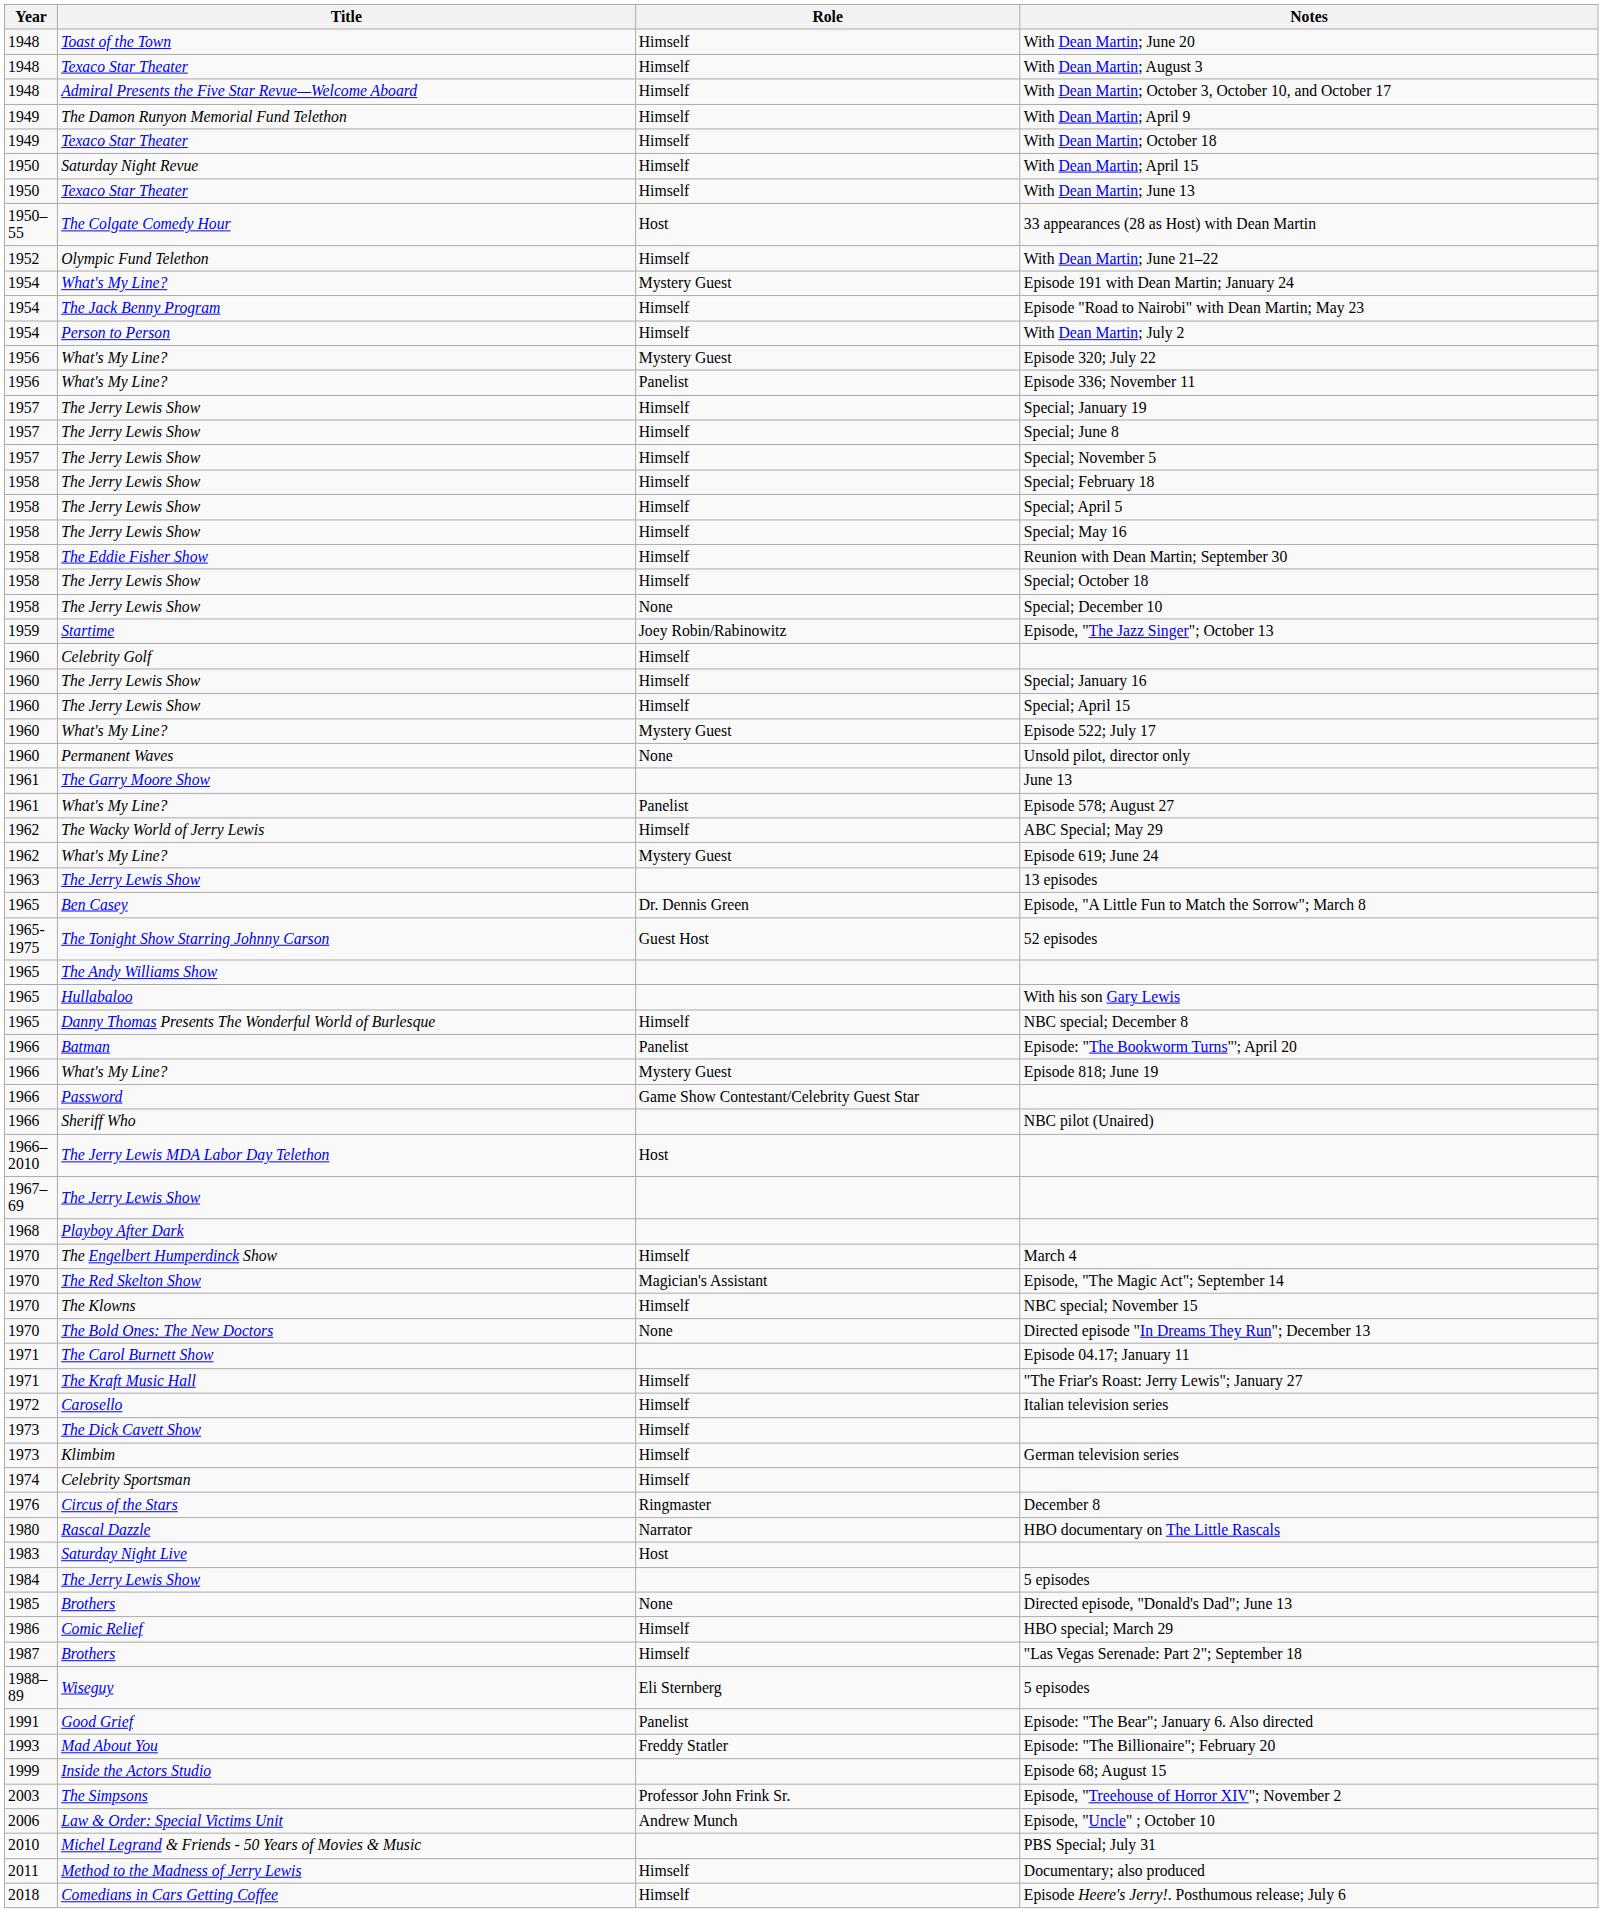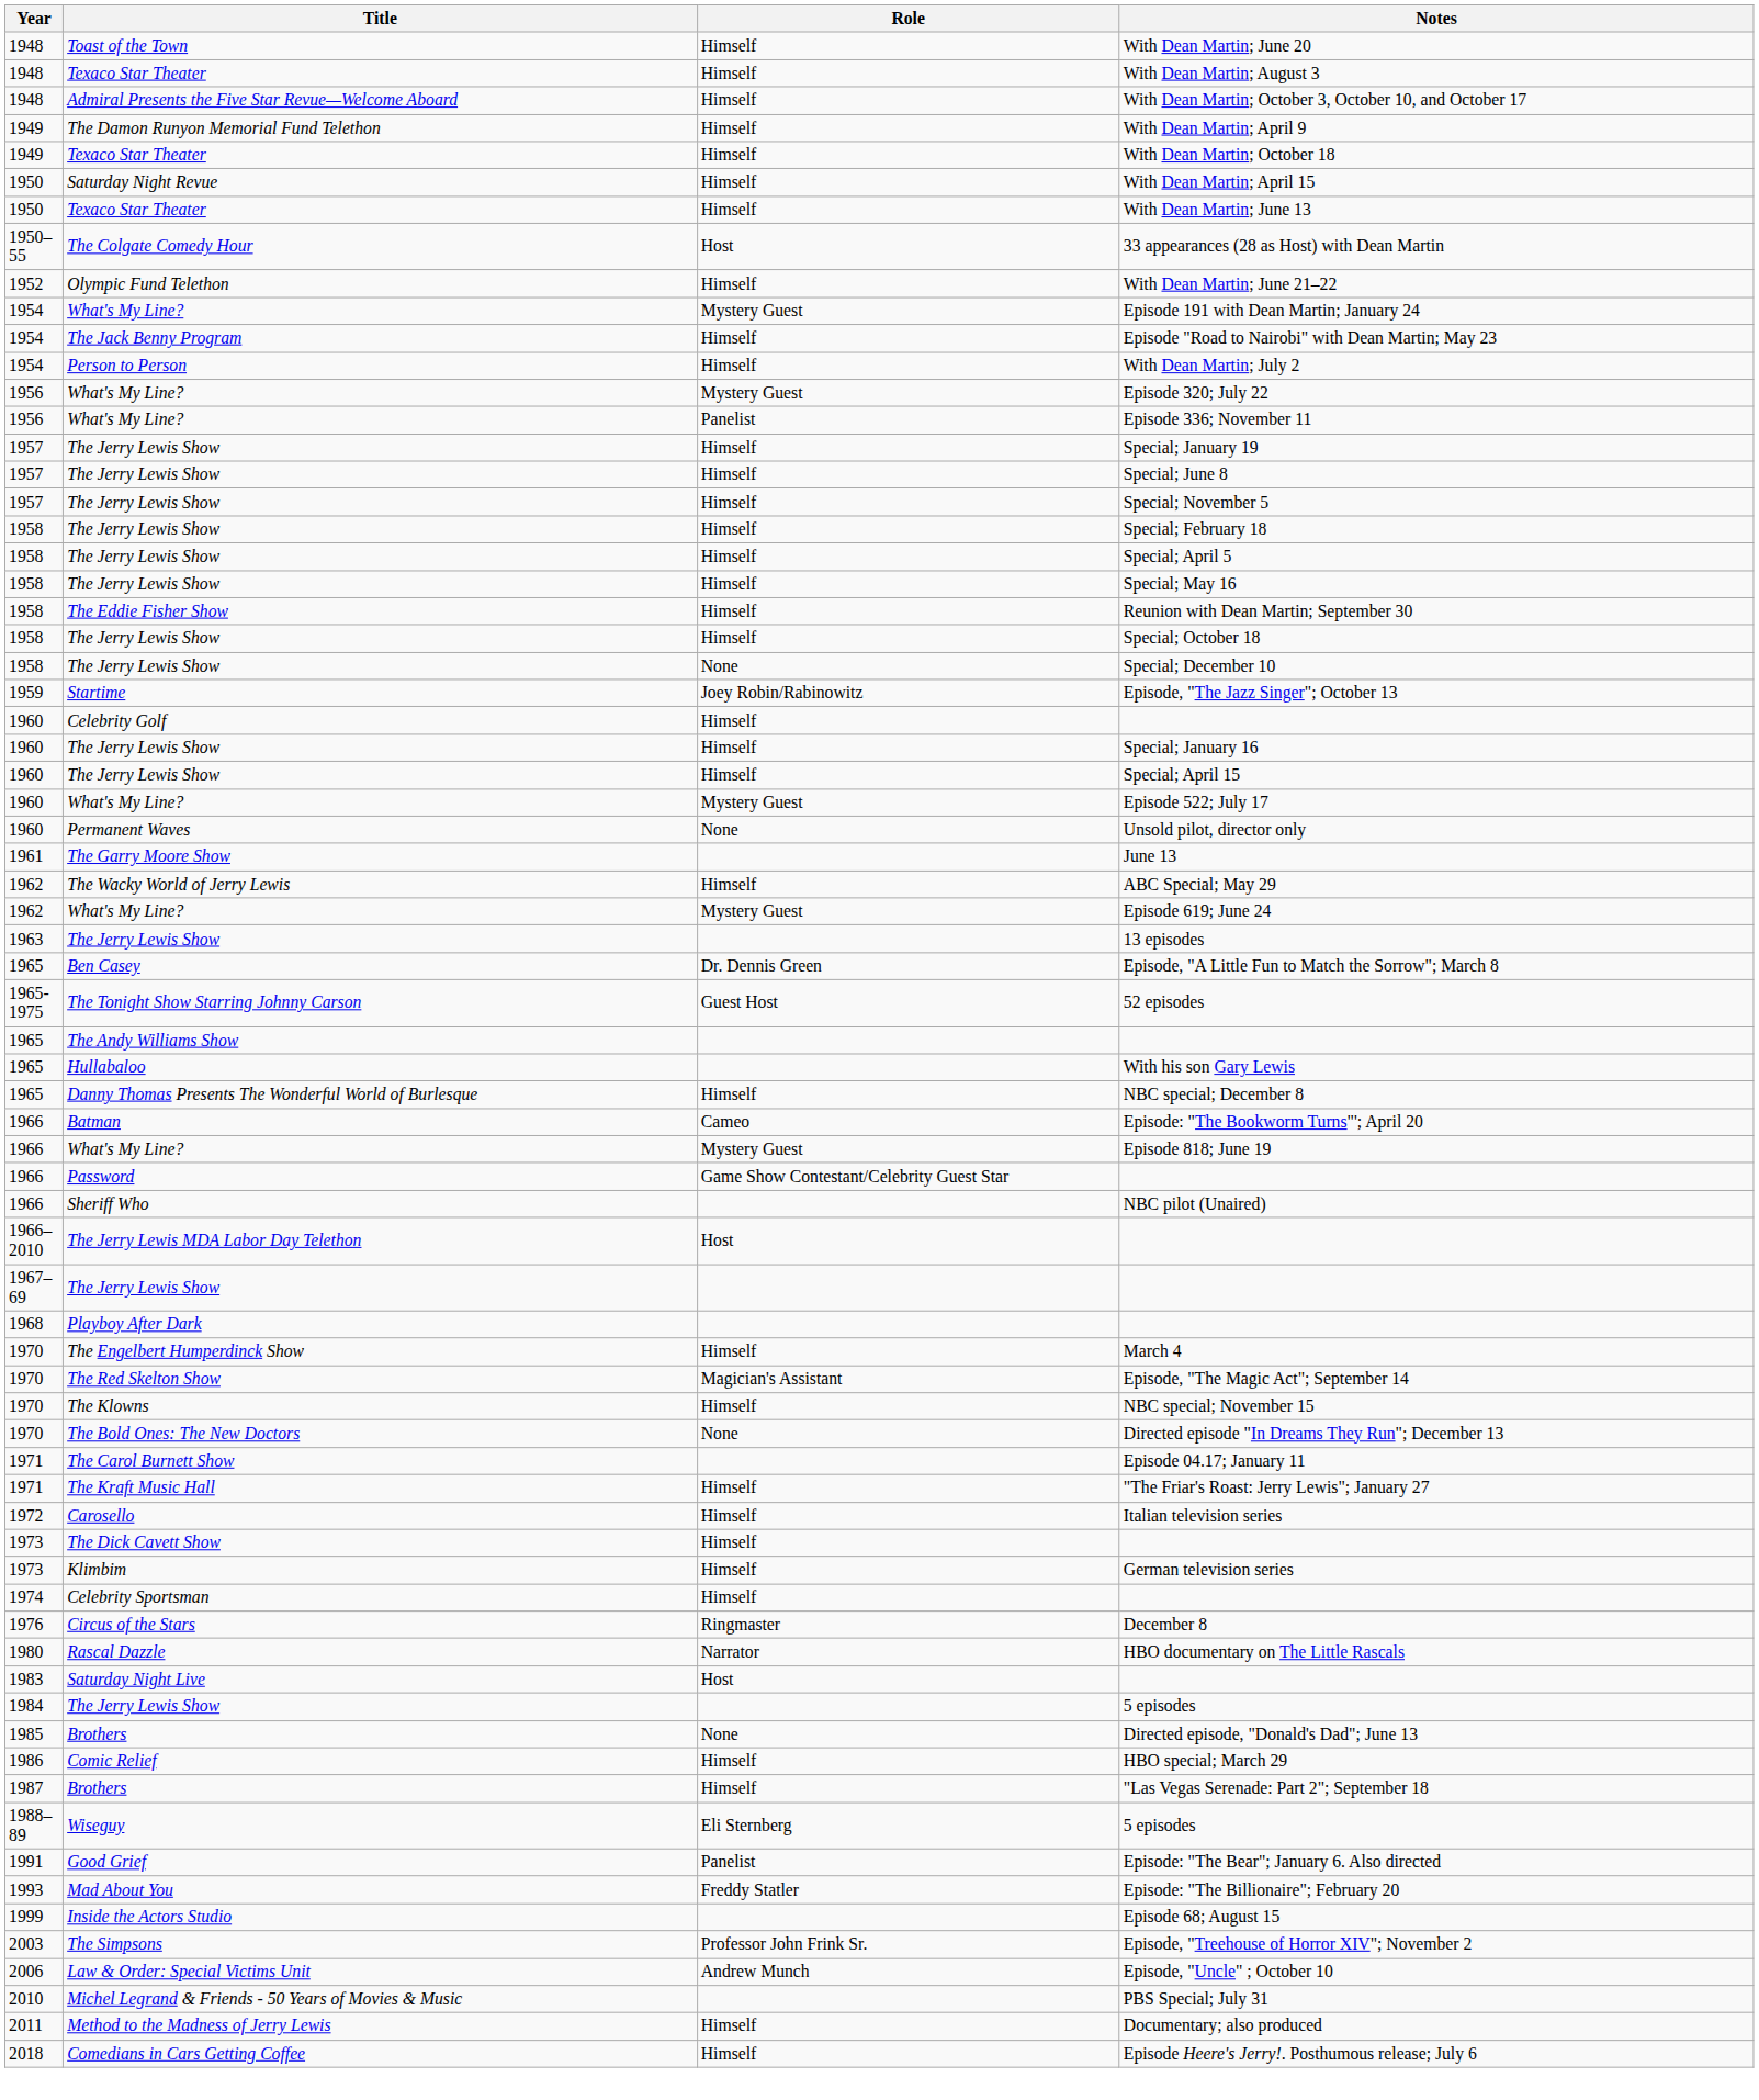- row: 1961 | What's My Line? | Panelist | Episode 578; August 27
Episode: "The Bookworm Turns"'; April 20 | Role: Panelist -> Cameo
